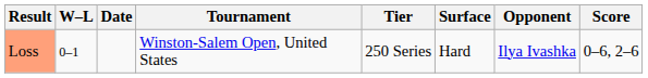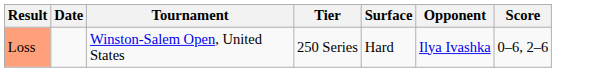- column: W–L | 0–1
